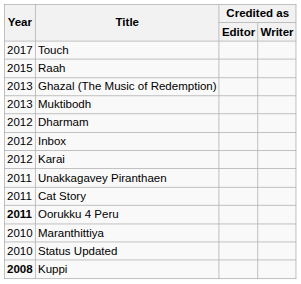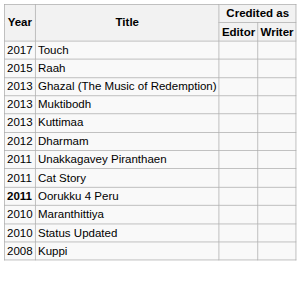+ row: 2013 | Kuttimaa
- row: 2012 | Inbox
- row: 2012 | Karai
Kuppi | Year: bold -> normal
